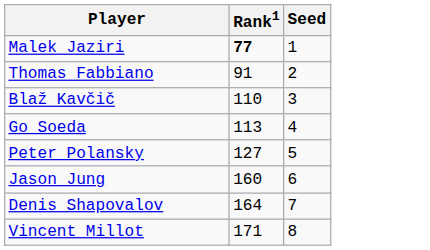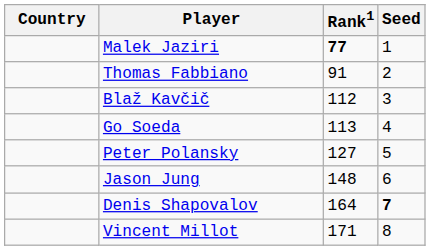+ column: Country
Blaž Kavčič | Rank1: 110 -> 112
Jason Jung | Rank1: 160 -> 148
Denis Shapovalov | Seed: normal -> bold
